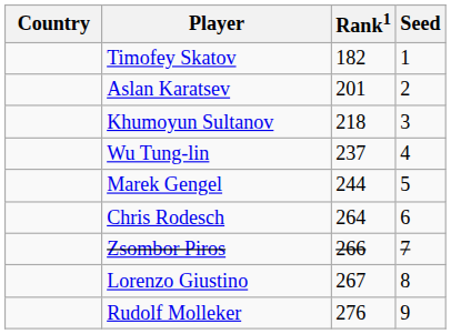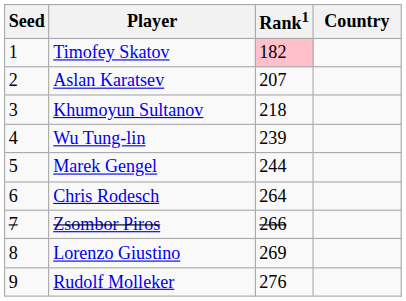columns swapped: Country <-> Seed
Timofey Skatov | Rank1: no background -> pink background
Aslan Karatsev | Rank1: 201 -> 207
Wu Tung-lin | Rank1: 237 -> 239
Lorenzo Giustino | Rank1: 267 -> 269
